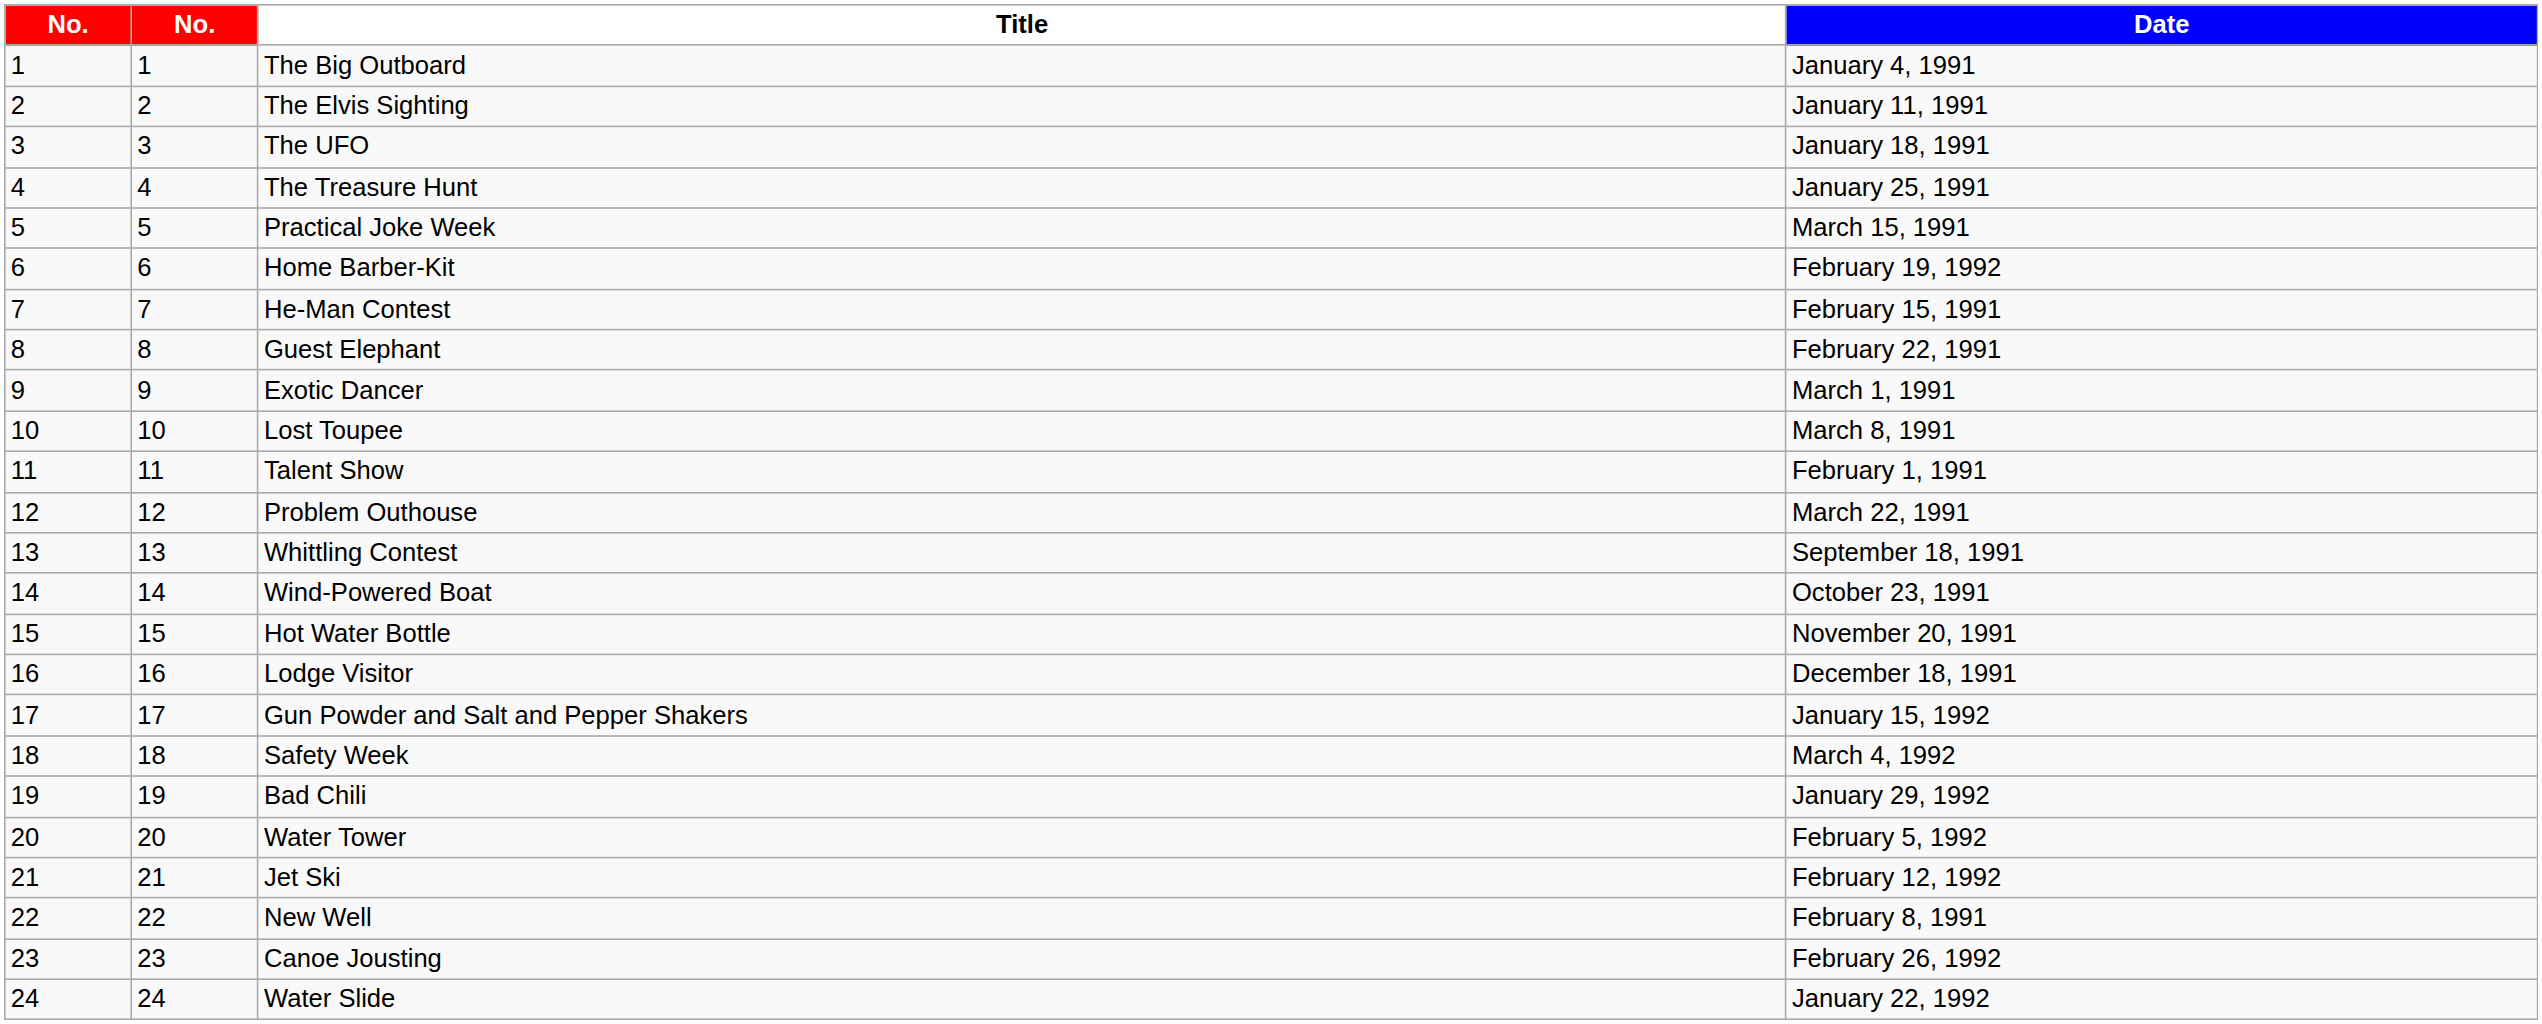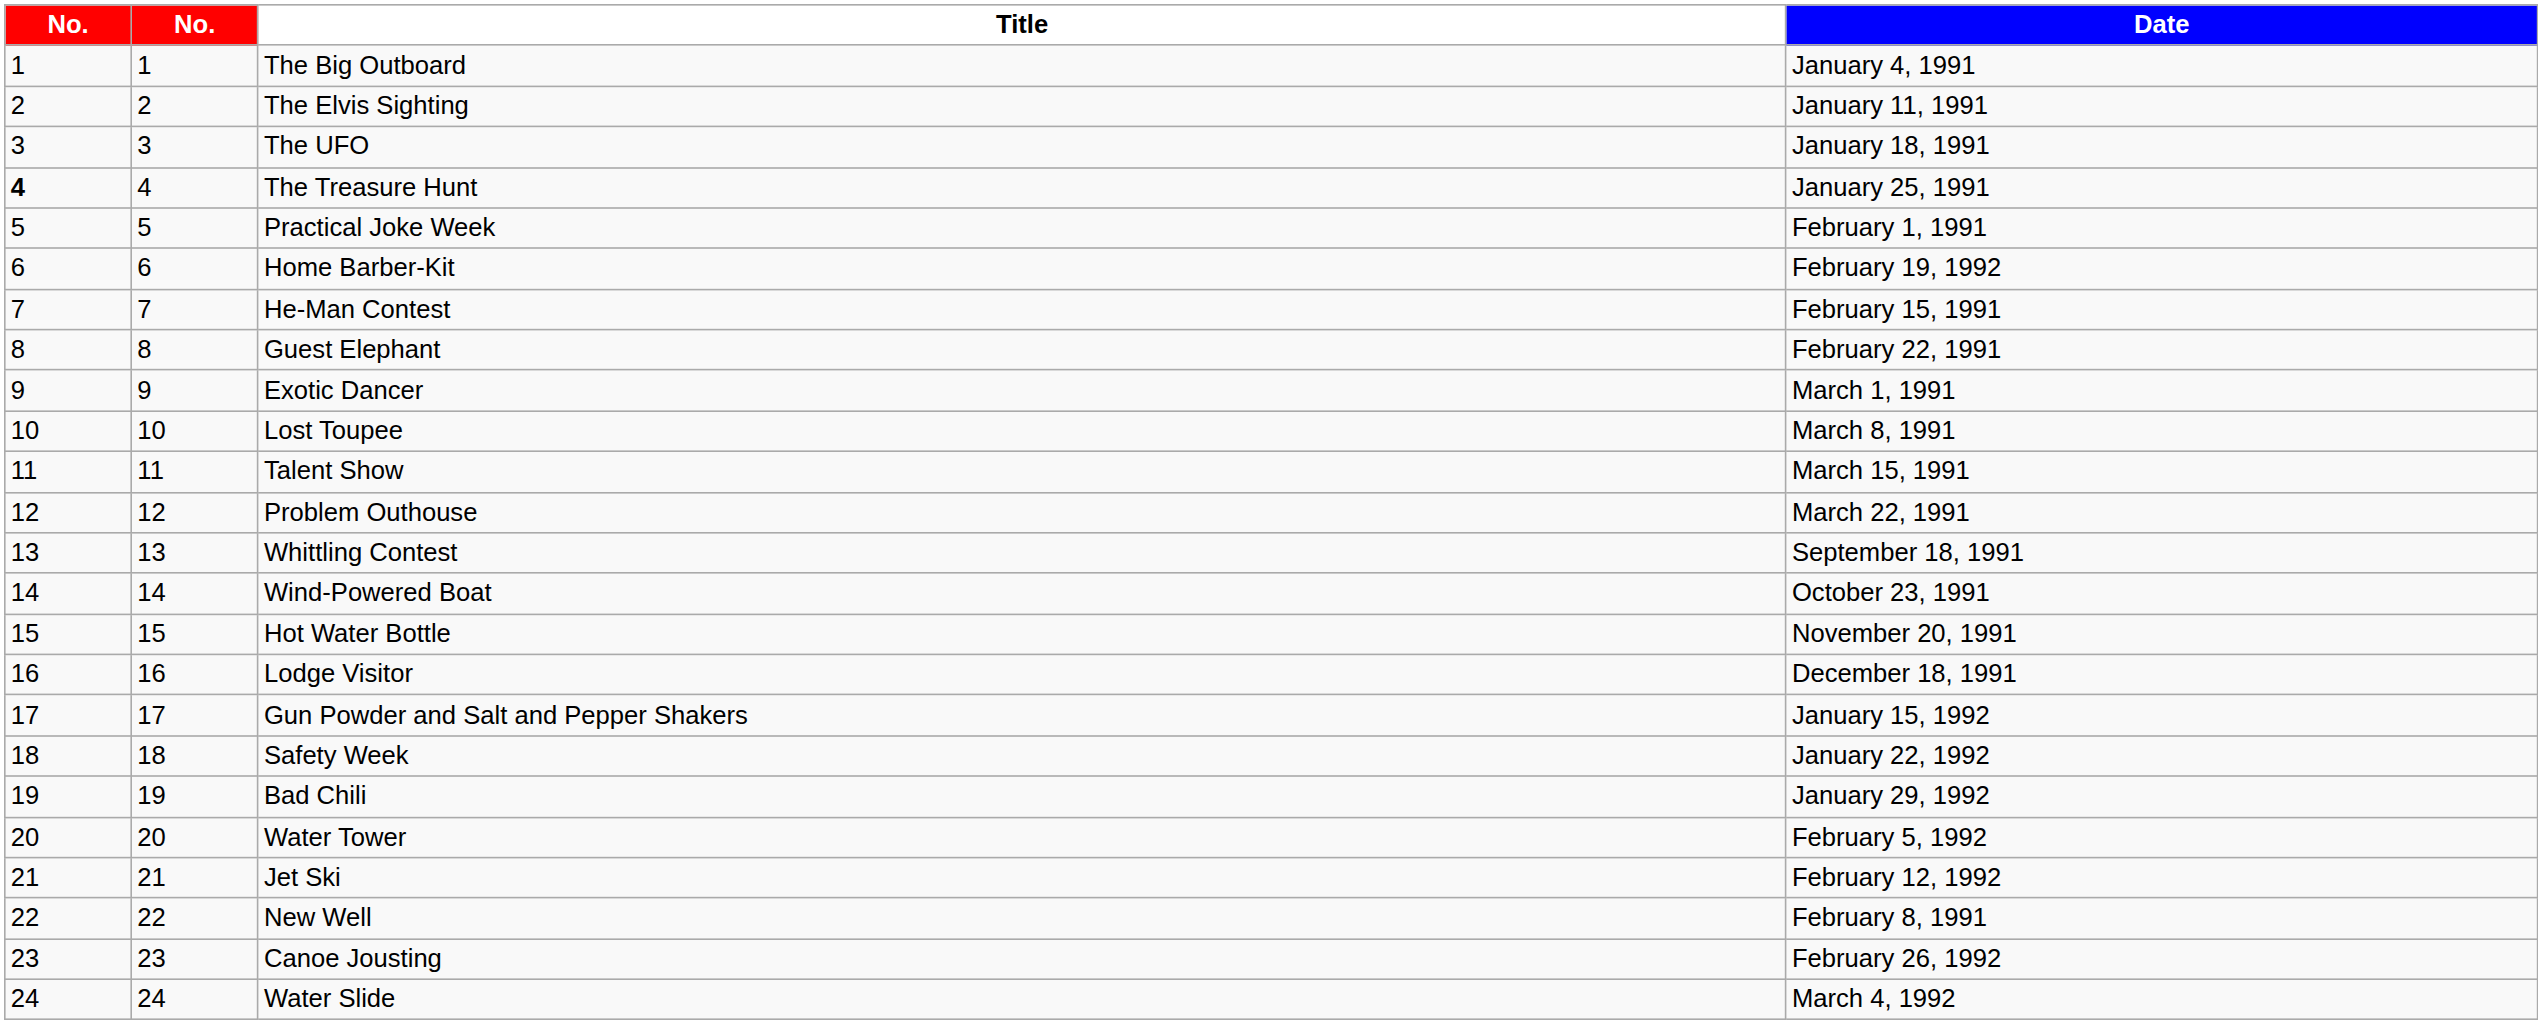The Treasure Hunt | column 1: normal -> bold
Practical Joke Week | Date: March 15, 1991 -> February 1, 1991
Talent Show | Date: February 1, 1991 -> March 15, 1991
Safety Week | Date: March 4, 1992 -> January 22, 1992
Water Slide | Date: January 22, 1992 -> March 4, 1992
